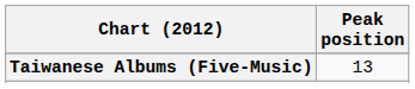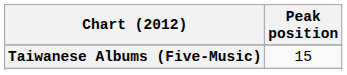Taiwanese Albums (Five-Music) | Peak position: 13 -> 15
